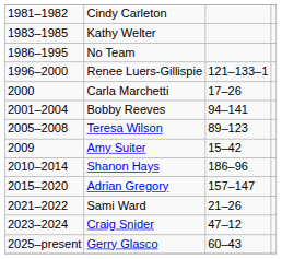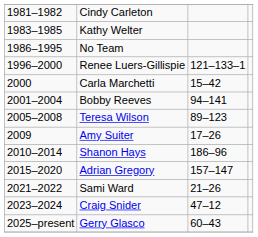Carla Marchetti | column 3: 17–26 -> 15–42
Amy Suiter | column 3: 15–42 -> 17–26
